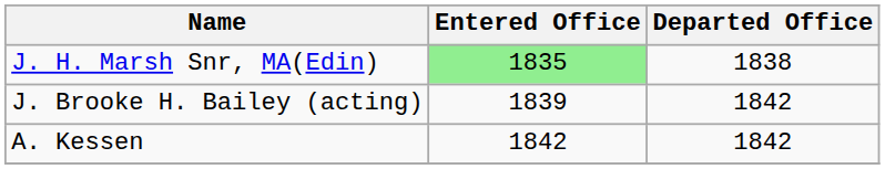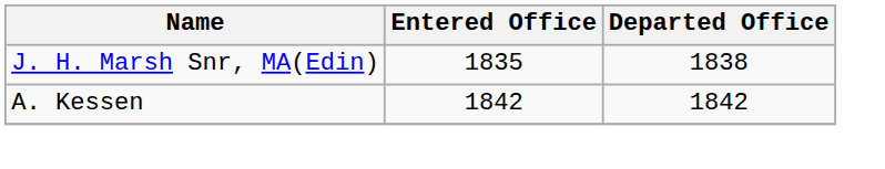J. H. Marsh Snr, MA(Edin) | Entered Office: lightgreen background -> no background
- row: J. Brooke H. Bailey (acting) | 1839 | 1842
